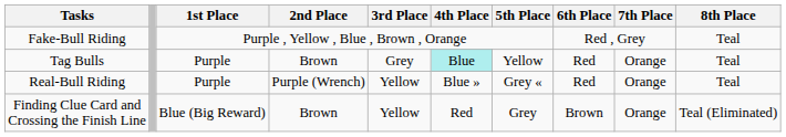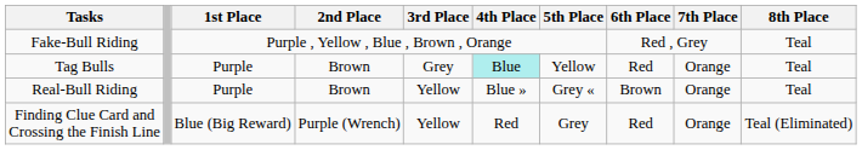Real-Bull Riding | 2nd Place: Purple (Wrench) -> Brown
Real-Bull Riding | 6th Place: Red -> Brown
Finding Clue Card and Crossing the Finish Line | 2nd Place: Brown -> Purple (Wrench)
Finding Clue Card and Crossing the Finish Line | 6th Place: Brown -> Red
